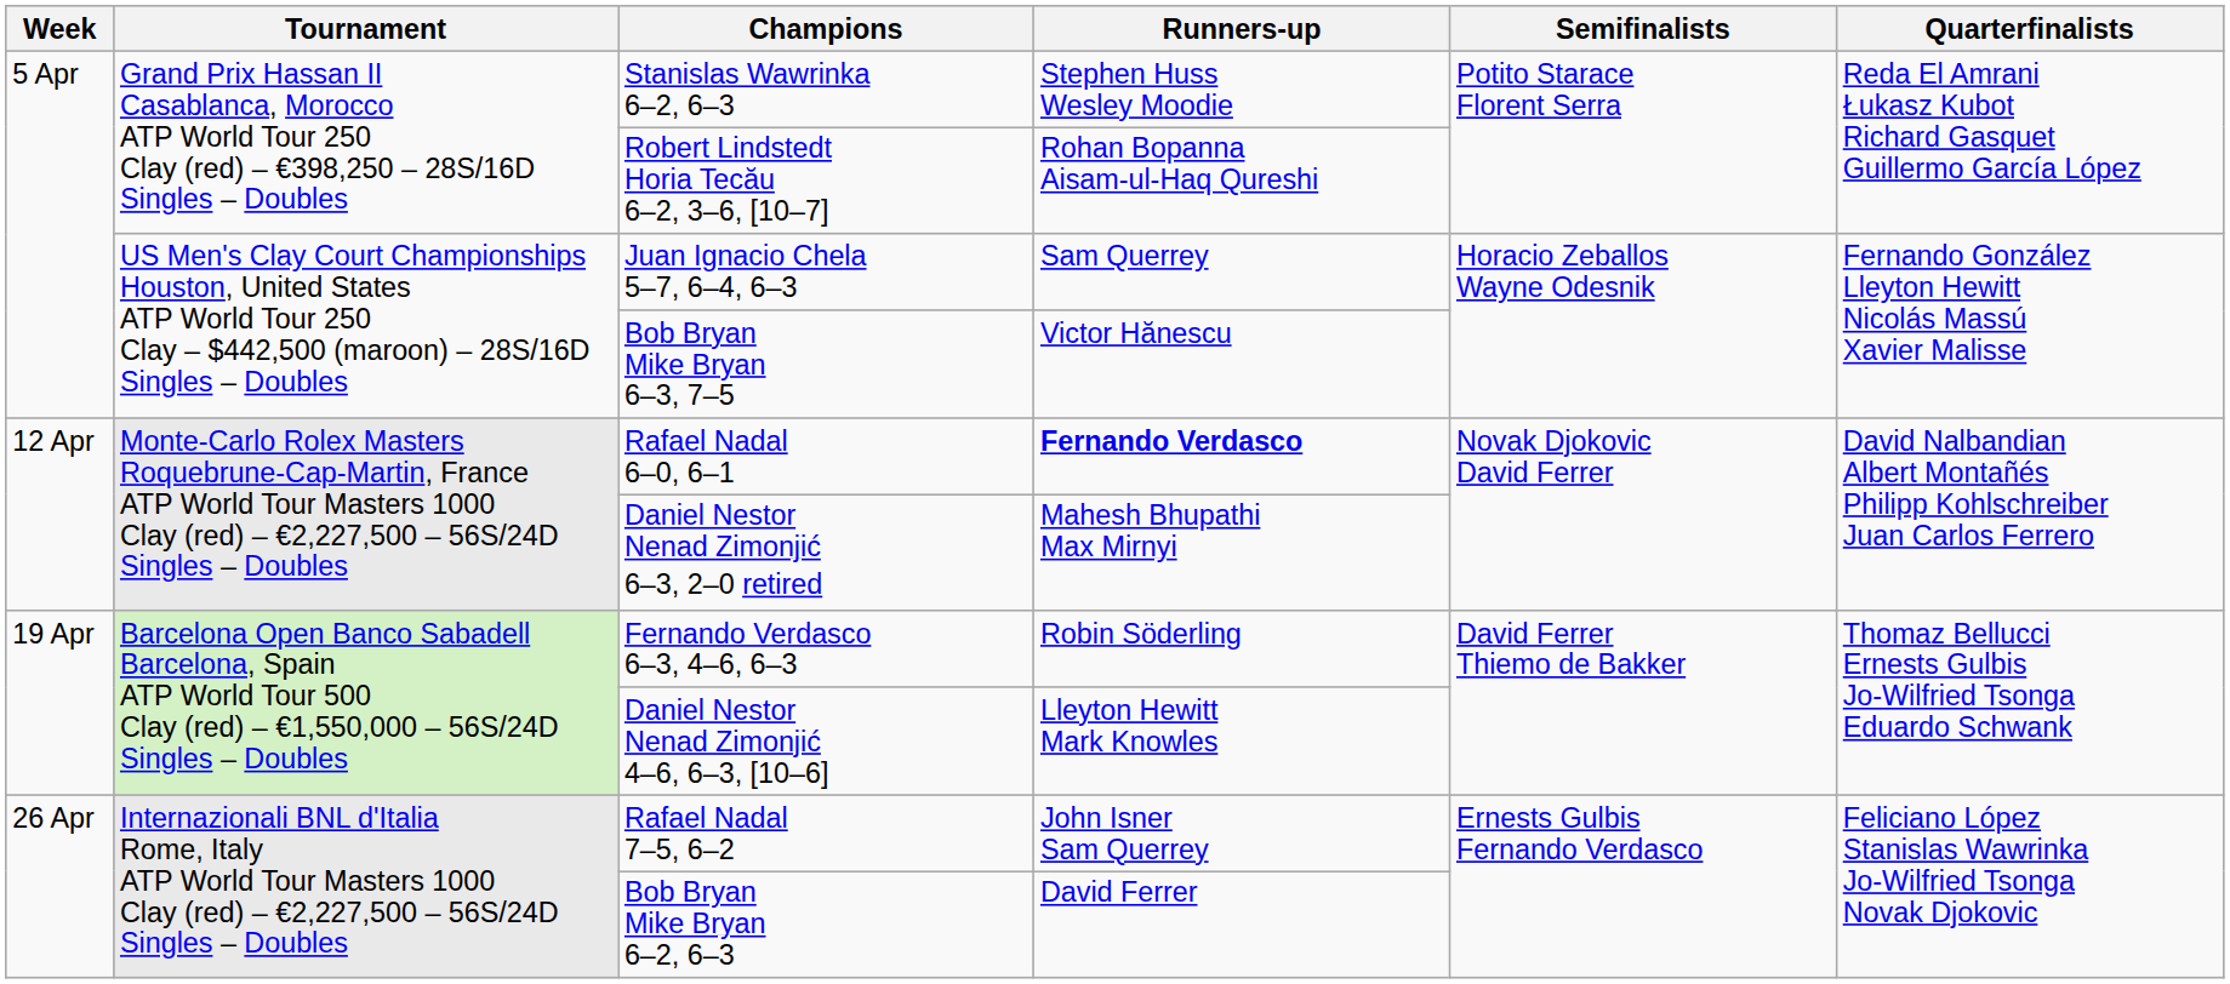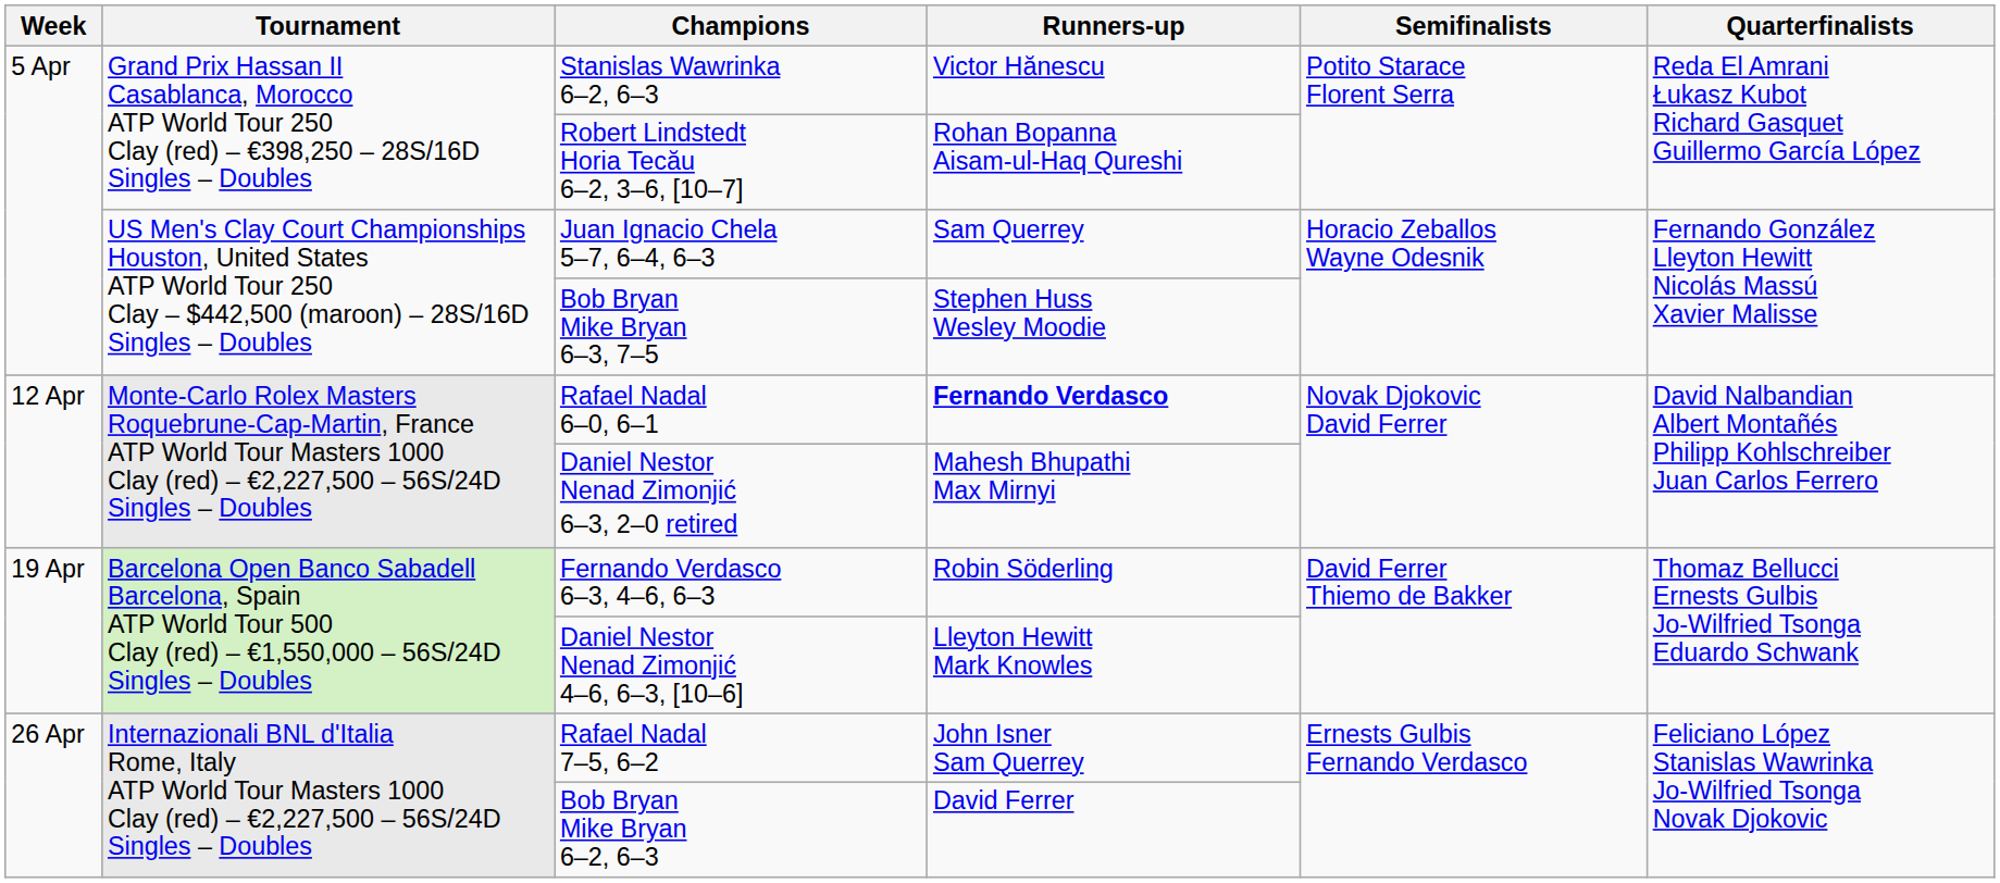Stanislas Wawrinka 6–2, 6–3 | Runners-up: Stephen Huss Wesley Moodie -> Victor Hănescu
Bob Bryan Mike Bryan 6–3, 7–5 | Runners-up: Victor Hănescu -> Stephen Huss Wesley Moodie
